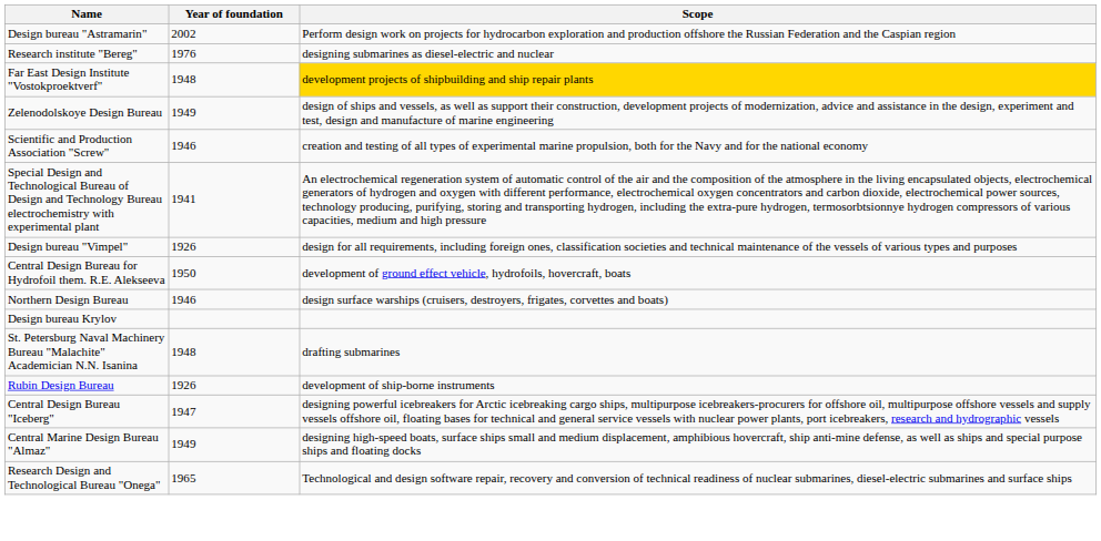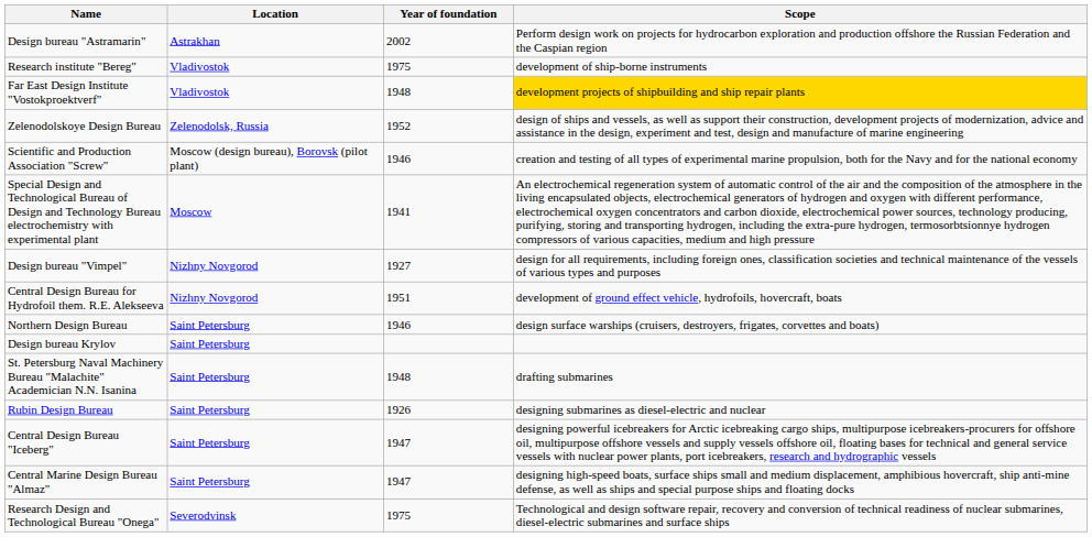+ column: Location | Astrakhan | Vladivostok | Vladivostok | Zelenodolsk, Russia | Moscow (design bureau), Borovsk (pilot plant) | Moscow | Nizhny Novgorod | Nizhny Novgorod | Saint Petersburg | Saint Petersburg | Saint Petersburg | Saint Petersburg | Saint Petersburg | Saint Petersburg | Severodvinsk
Research institute "Bereg" | Year of foundation: 1976 -> 1975
Research institute "Bereg" | Scope: designing submarines as diesel-electric and nuclear -> development of ship-borne instruments
Zelenodolskoye Design Bureau | Year of foundation: 1949 -> 1952
Design bureau "Vimpel" | Year of foundation: 1926 -> 1927
Central Design Bureau for Hydrofoil them. R.E. Alekseeva | Year of foundation: 1950 -> 1951
Rubin Design Bureau | Scope: development of ship-borne instruments -> designing submarines as diesel-electric and nuclear
Central Marine Design Bureau "Almaz" | Year of foundation: 1949 -> 1947
Research Design and Technological Bureau "Onega" | Year of foundation: 1965 -> 1975
